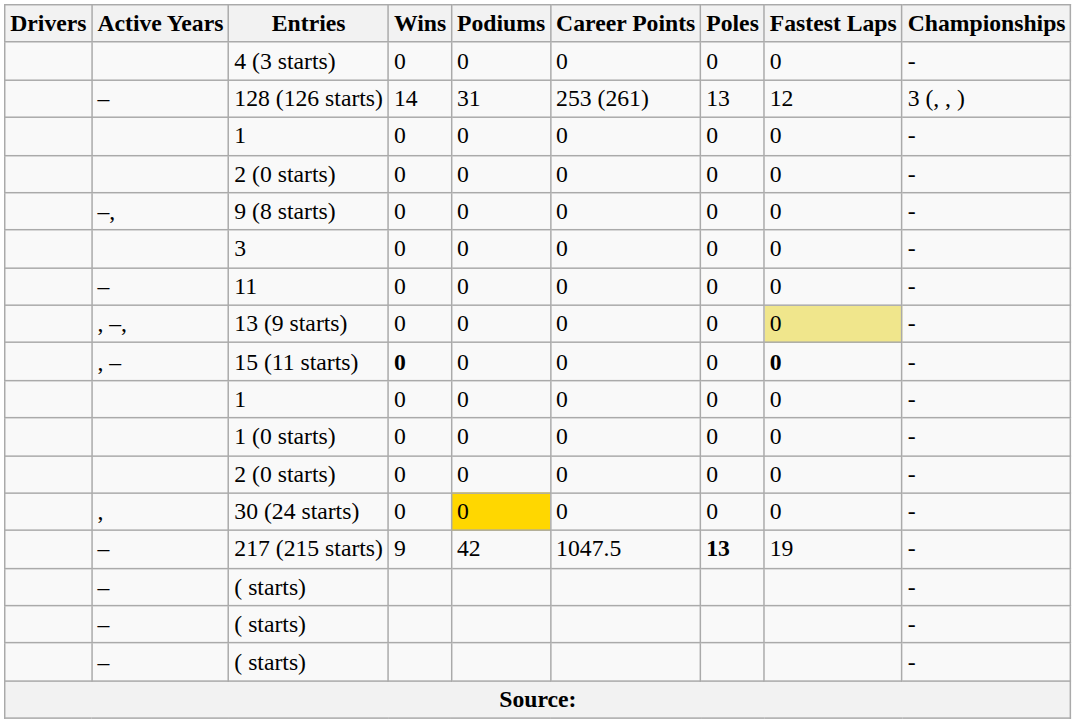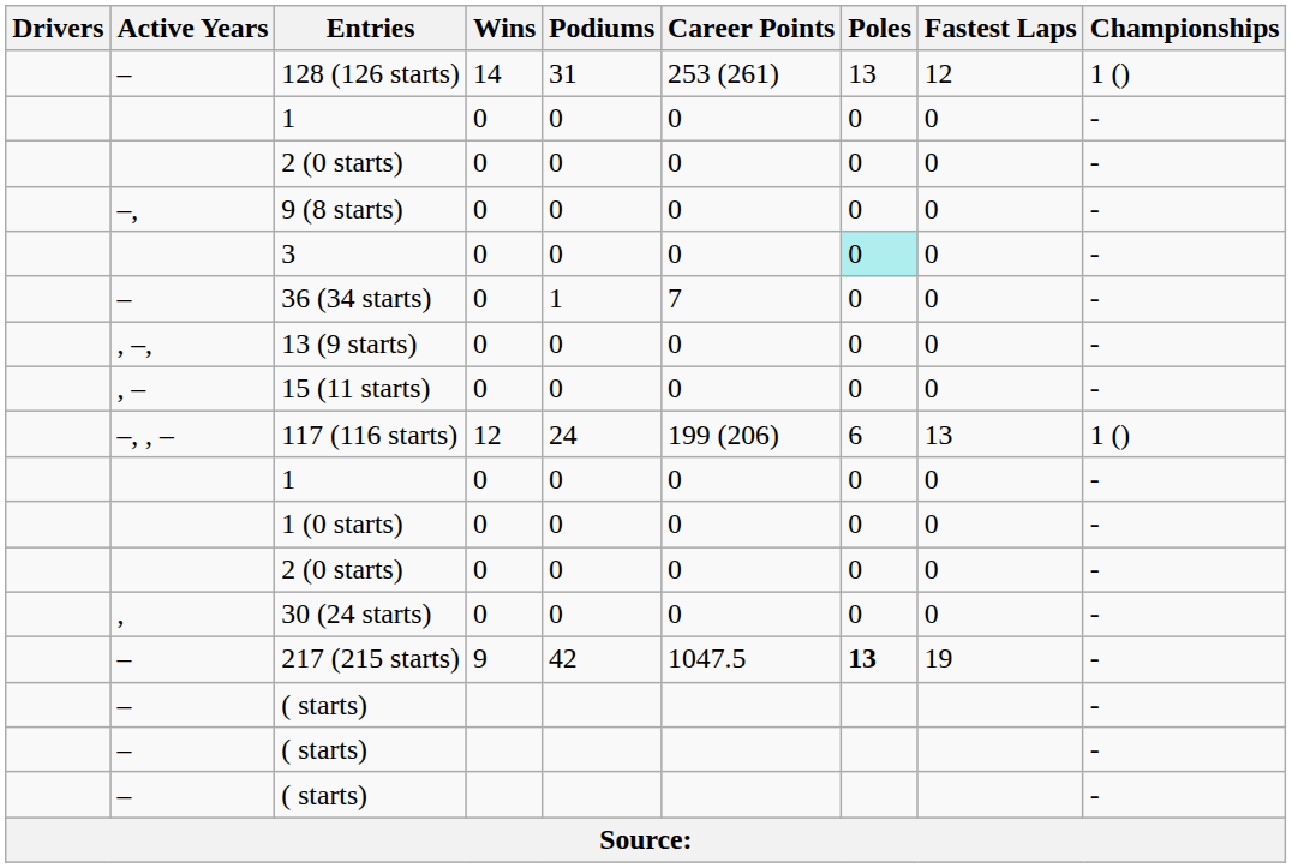- row: 4 (3 starts) | 0 | 0 | 0 | 0 | 0 | -
128 (126 starts) | Championships: 3 (, , ) -> 1 ()
3 | Poles: no background -> paleturquoise background
+ row: – | 36 (34 starts) | 0 | 1 | 7 | 0 | 0 | -
- row: – | 11 | 0 | 0 | 0 | 0 | 0 | -
13 (9 starts) | Fastest Laps: khaki background -> no background
15 (11 starts) | Wins: bold -> normal
15 (11 starts) | Fastest Laps: bold -> normal
+ row: –, , – | 117 (116 starts) | 12 | 24 | 199 (206) | 6 | 13 | 1 ()
30 (24 starts) | Podiums: gold background -> no background
